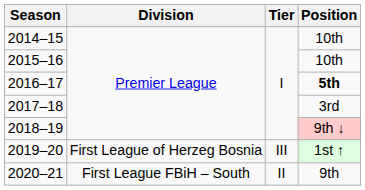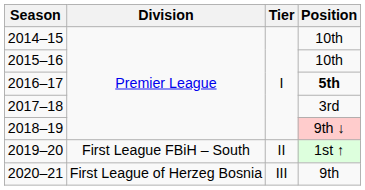2019–20 | Division: First League of Herzeg Bosnia -> First League FBiH – South
2019–20 | Tier: III -> II
2020–21 | Division: First League FBiH – South -> First League of Herzeg Bosnia
2020–21 | Tier: II -> III
